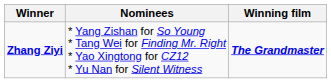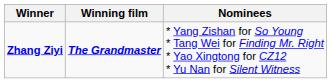columns swapped: Winning film <-> Nominees
